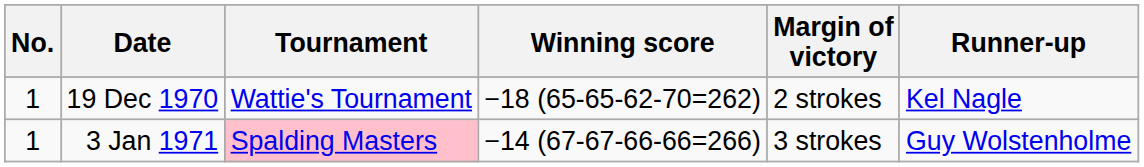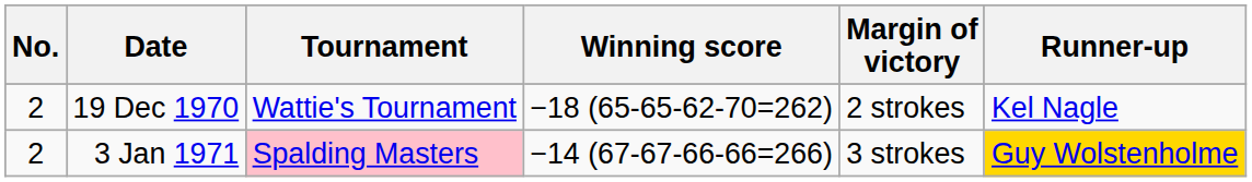19 Dec 1970 | No.: 1 -> 2
3 Jan 1971 | No.: 1 -> 2
3 Jan 1971 | Runner-up: no background -> gold background
